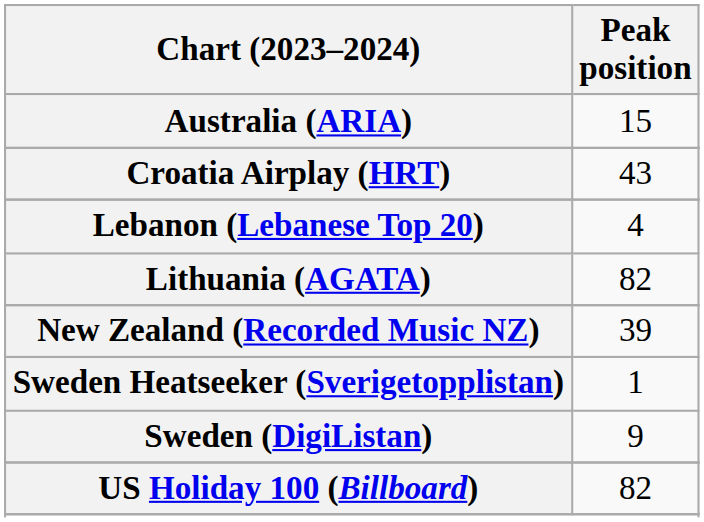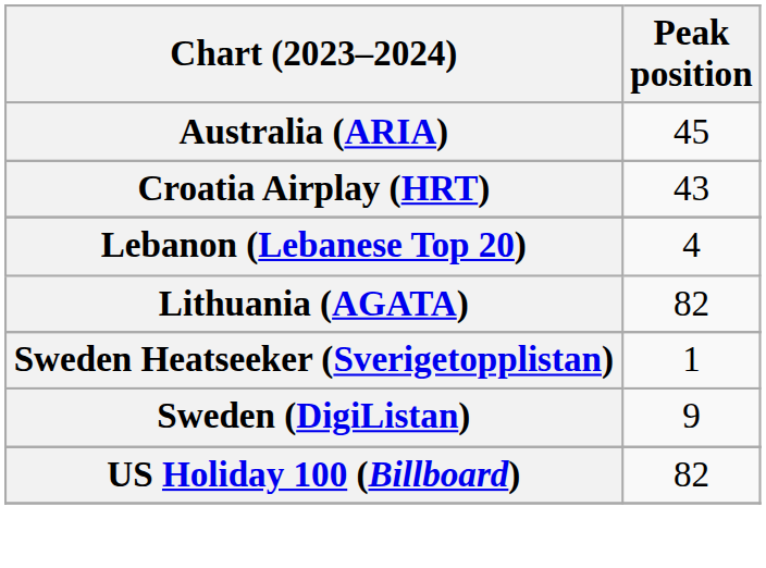Australia (ARIA) | Peak position: 15 -> 45
- row: New Zealand (Recorded Music NZ) | 39
